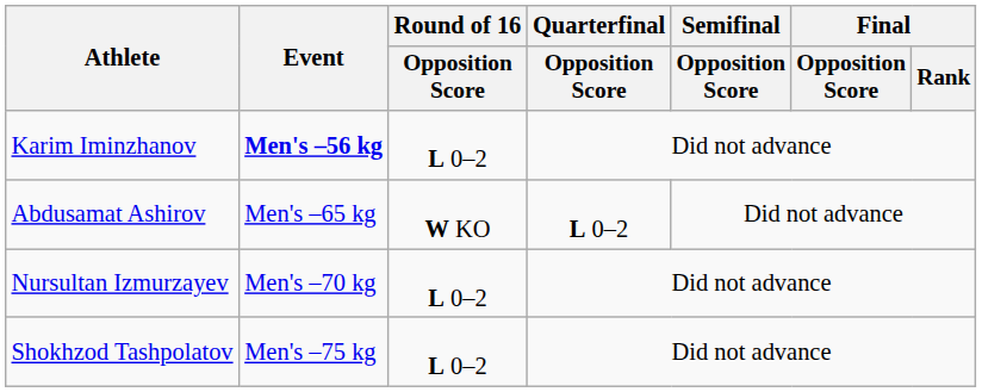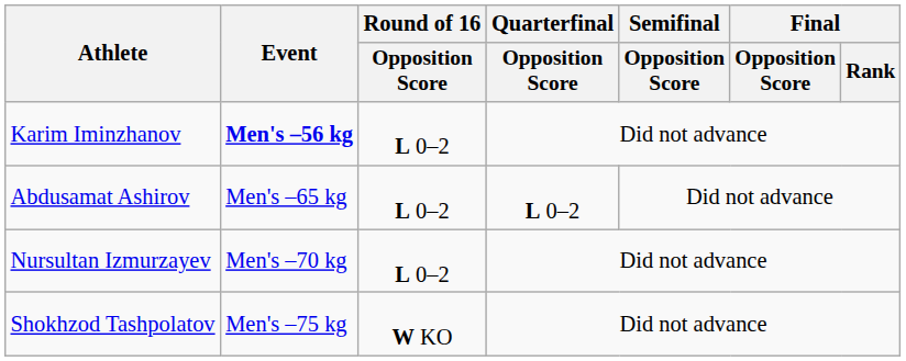Abdusamat Ashirov | Round of 16 / Opposition Score: W KO -> L 0–2
Shokhzod Tashpolatov | Round of 16 / Opposition Score: L 0–2 -> W KO
